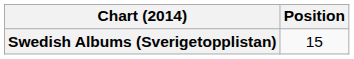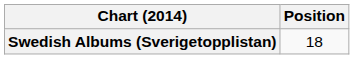Swedish Albums (Sverigetopplistan) | Position: 15 -> 18
